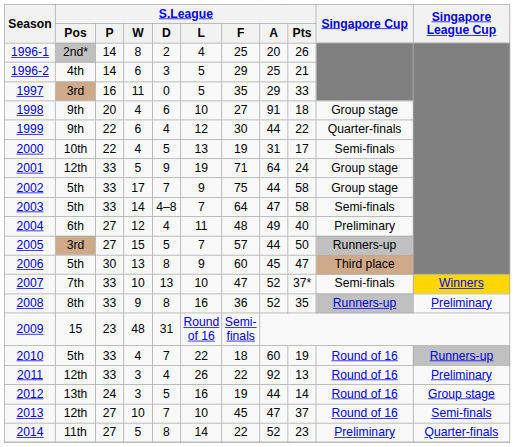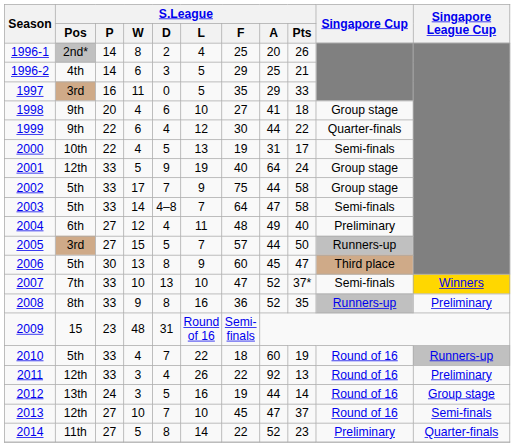1998 | S.League / A: 91 -> 41
2001 | S.League / F: 71 -> 40
